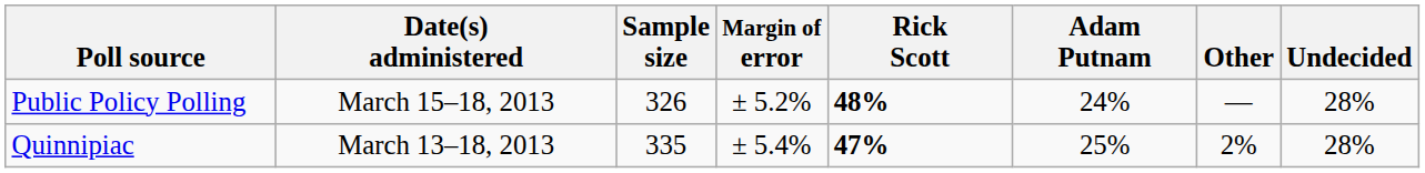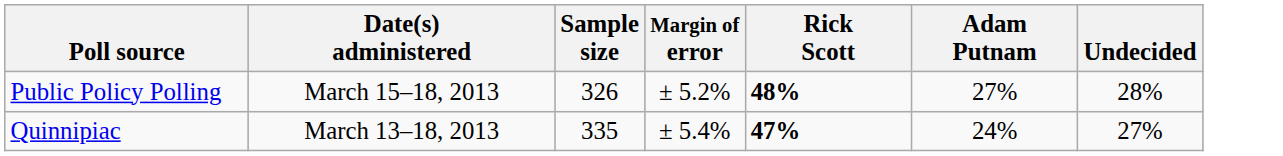- column: Other | — | 2%
Public Policy Polling | Adam Putnam: 24% -> 27%
Quinnipiac | Adam Putnam: 25% -> 24%
Quinnipiac | Undecided: 28% -> 27%
